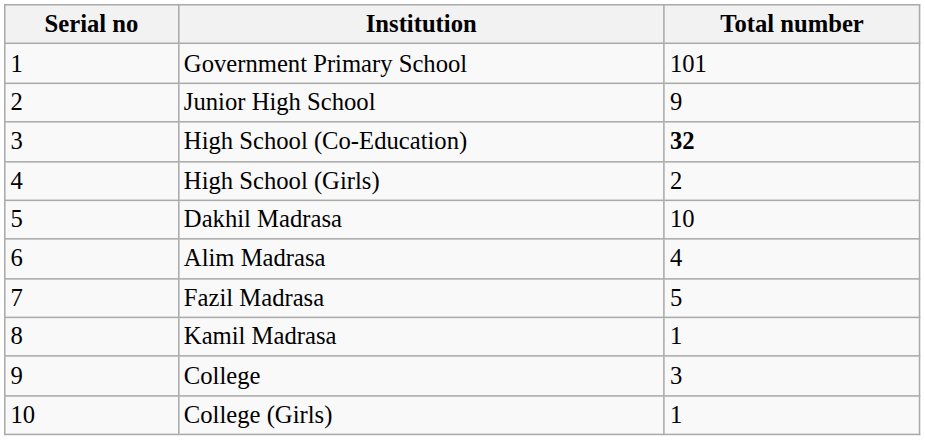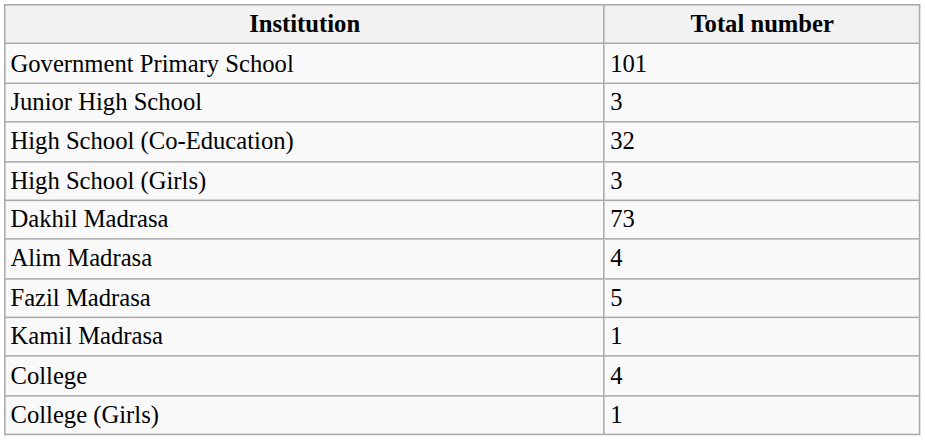- column: Serial no | 1 | 2 | 3 | 4 | 5 | 6 | 7 | 8 | 9 | 10
Junior High School | Total number: 9 -> 3
High School (Co-Education) | Total number: bold -> normal
High School (Girls) | Total number: 2 -> 3
Dakhil Madrasa | Total number: 10 -> 73
College | Total number: 3 -> 4
